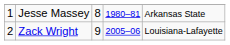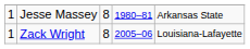Zack Wright | column 1: 2 -> 1
Zack Wright | column 3: 9 -> 8
